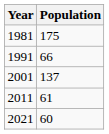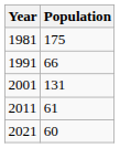2001 | Population: 137 -> 131
